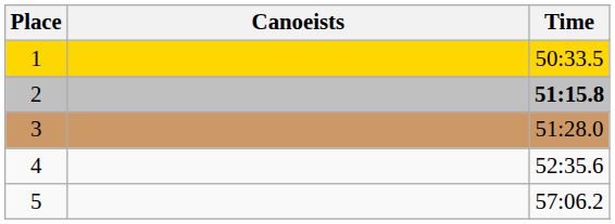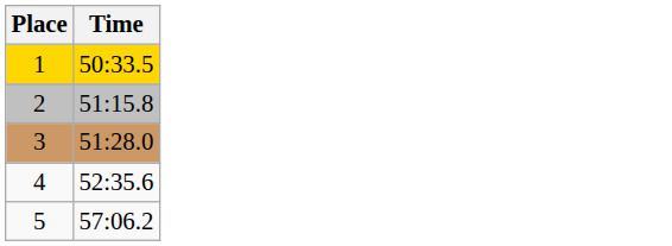- column: Canoeists
2 | Time: bold -> normal
